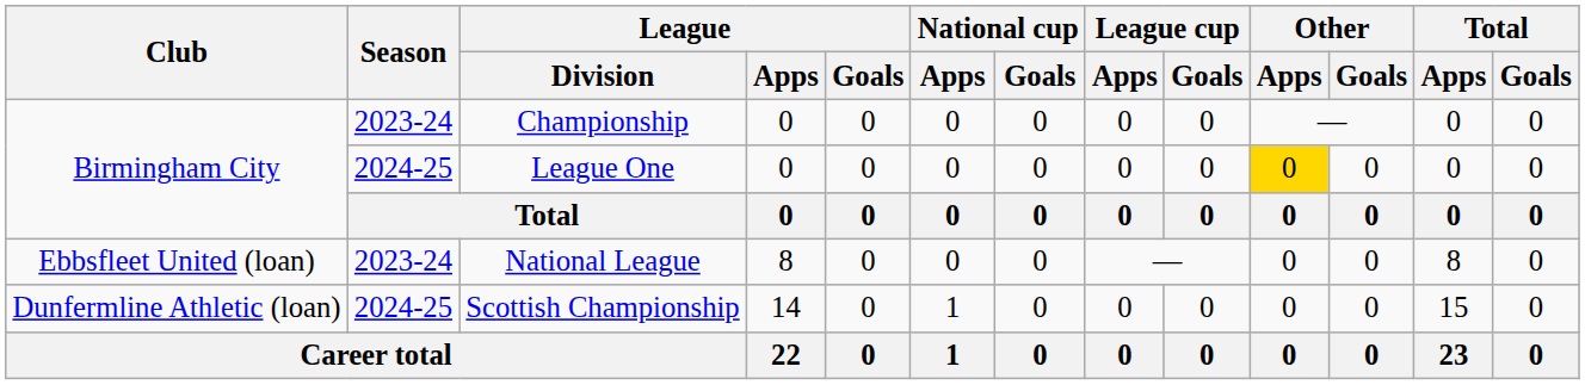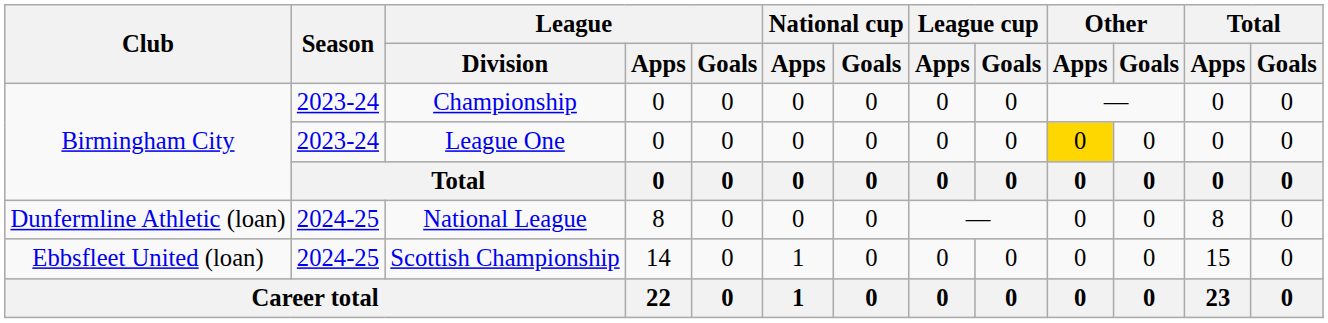League One | Season: 2024-25 -> 2023-24
National League | Club: Ebbsfleet United (loan) -> Dunfermline Athletic (loan)
National League | Season: 2023-24 -> 2024-25
Scottish Championship | Club: Dunfermline Athletic (loan) -> Ebbsfleet United (loan)
